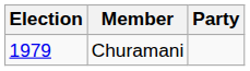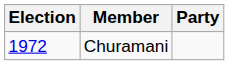Churamani | Election: 1979 -> 1972
